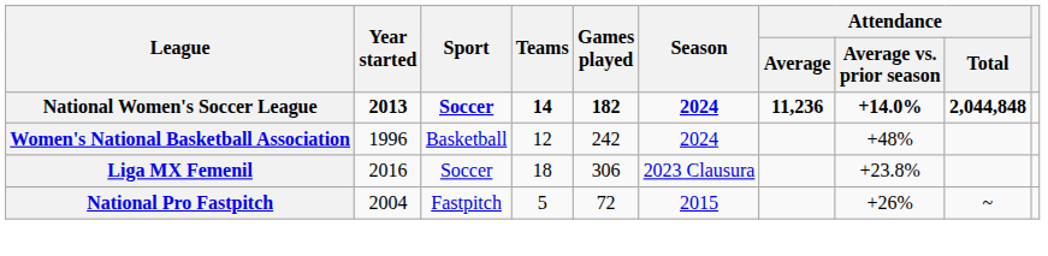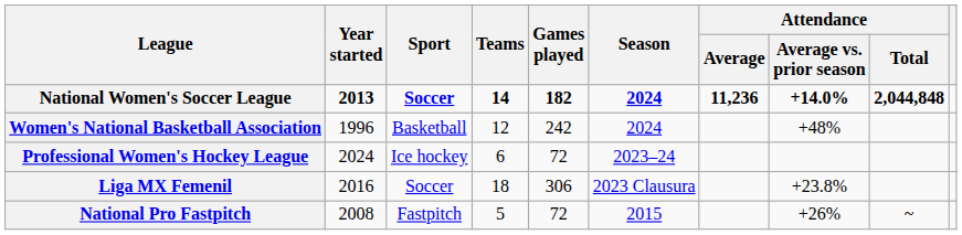+ row: Professional Women's Hockey League | 2024 | Ice hockey | 6 | 72 | 2023–24
National Pro Fastpitch | Year started: 2004 -> 2008
